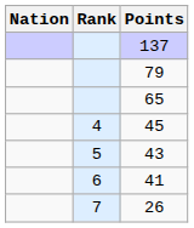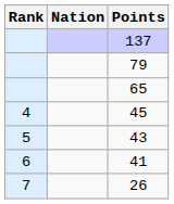columns swapped: Rank <-> Nation
